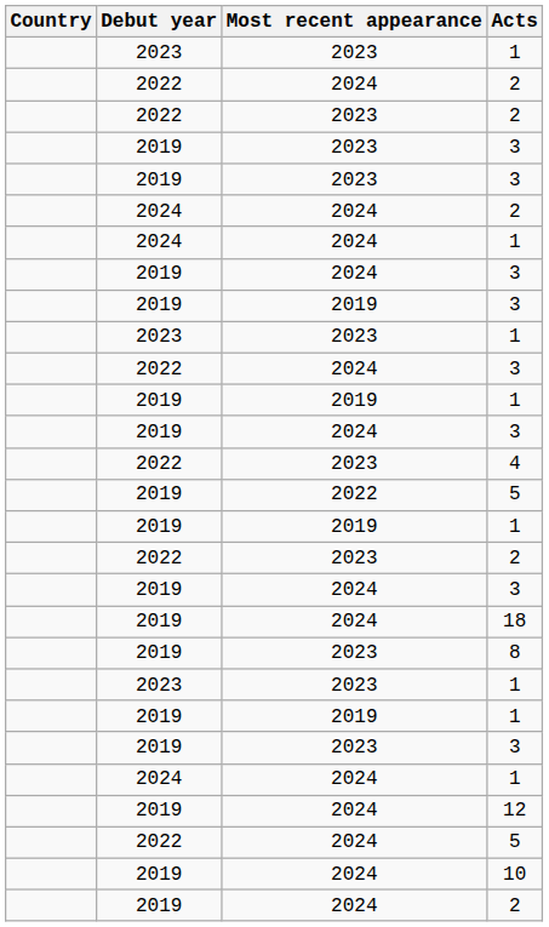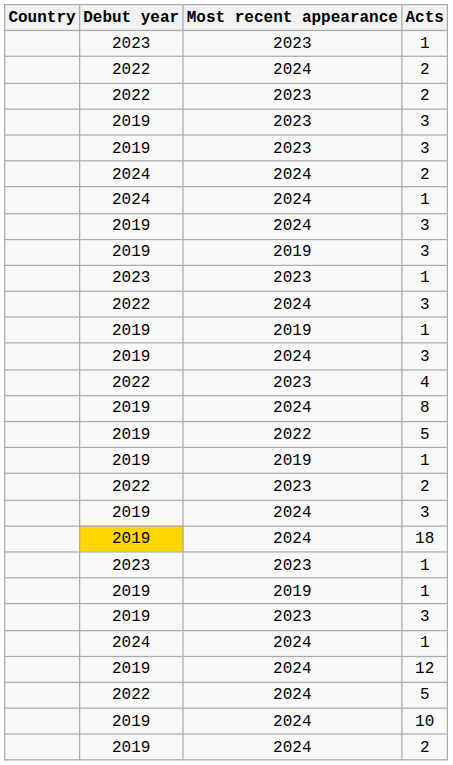+ row: 2019 | 2024 | 8
18 | Debut year: no background -> gold background
- row: 2019 | 2023 | 8
